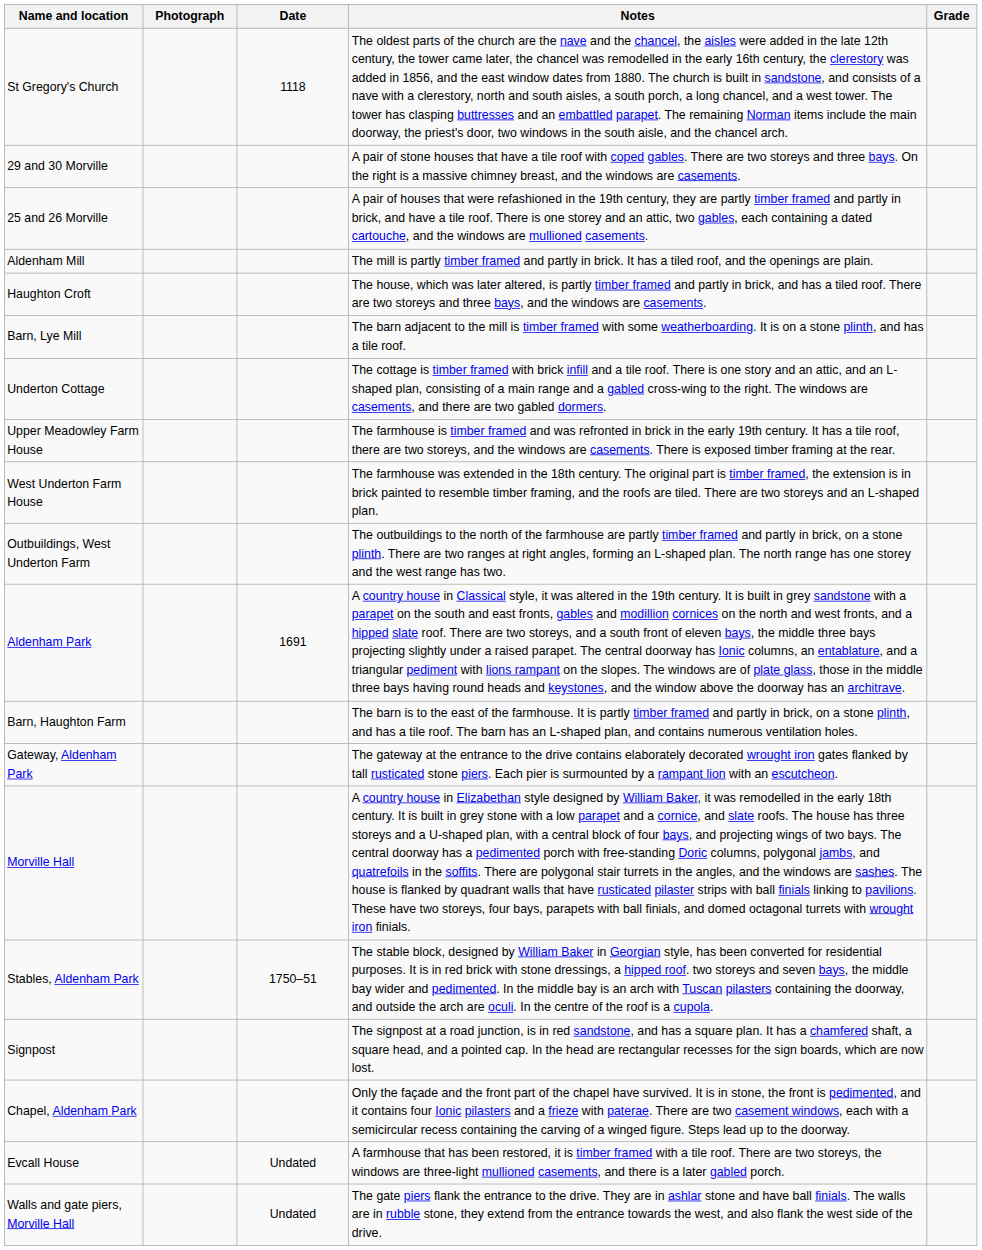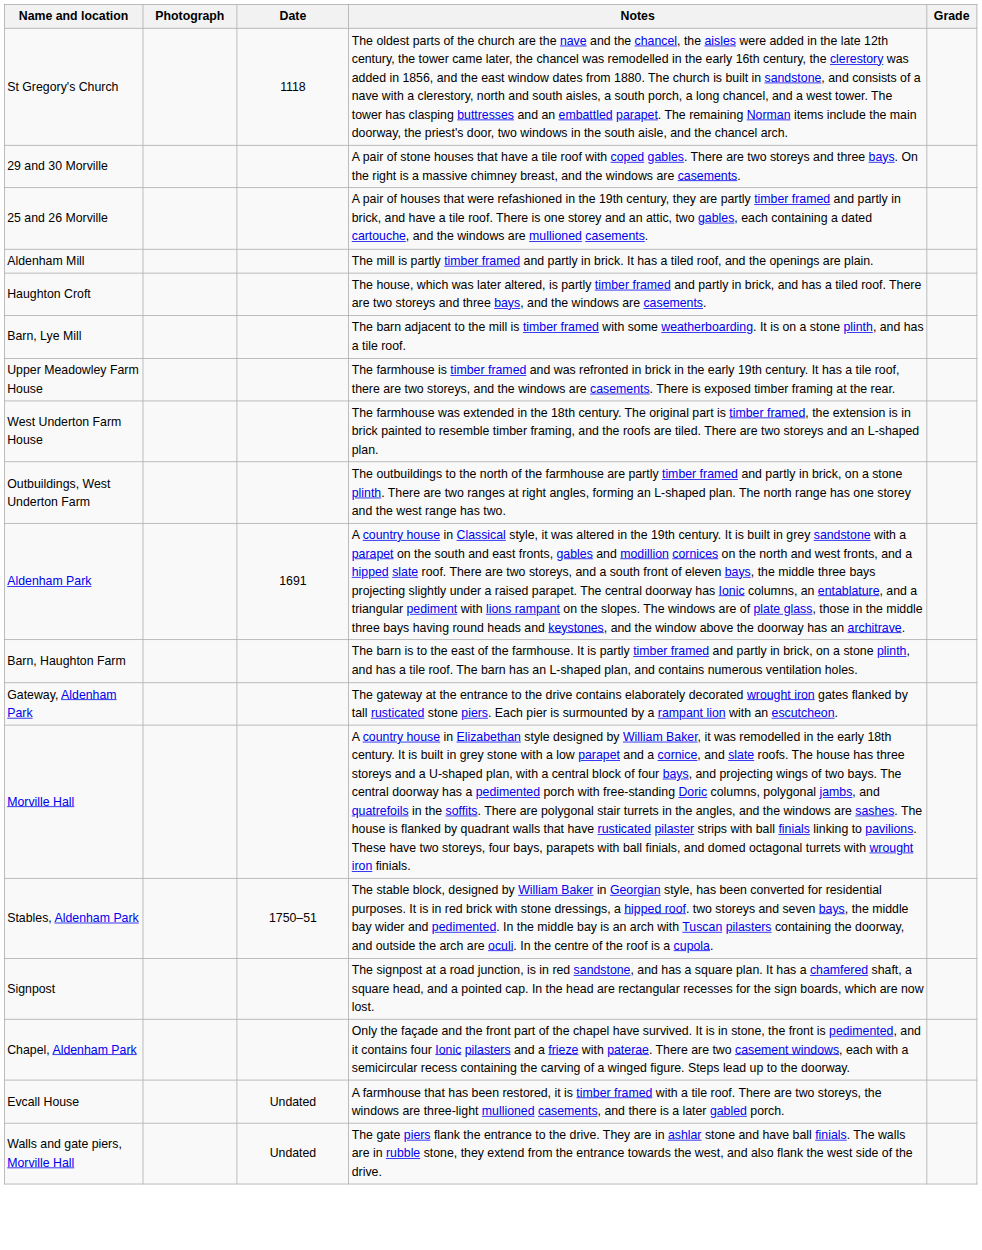- row: Underton Cottage | The cottage is timber framed with brick infill and a tile roof. There is one story and an attic, and an L-shaped plan, consisting of a main range and a gabled cross-wing to the right. The windows are casements, and there are two gabled dormers.
